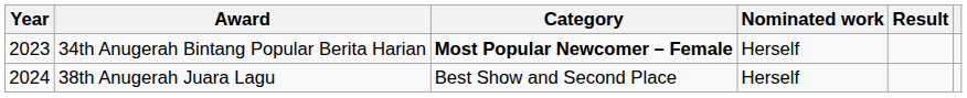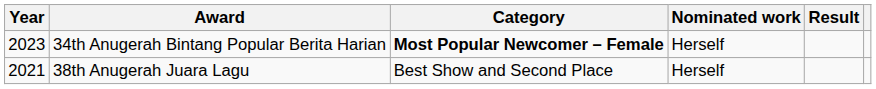38th Anugerah Juara Lagu | Year: 2024 -> 2021
